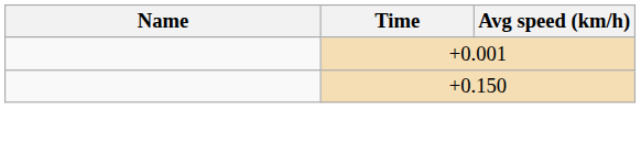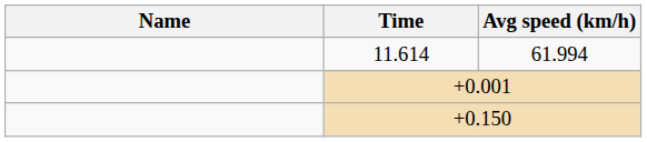+ row: 11.614 | 61.994
